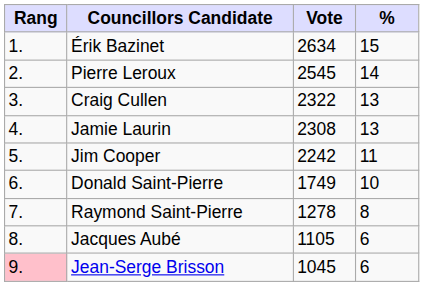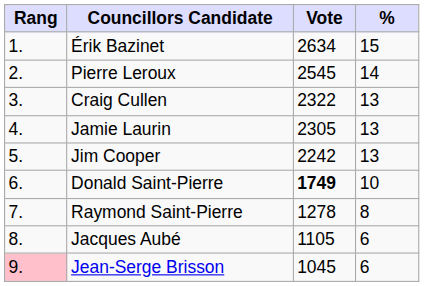Jamie Laurin | Vote: 2308 -> 2305
Jim Cooper | %: 11 -> 13
Donald Saint-Pierre | Vote: normal -> bold
